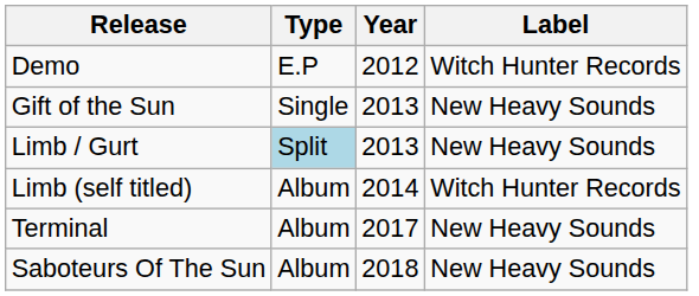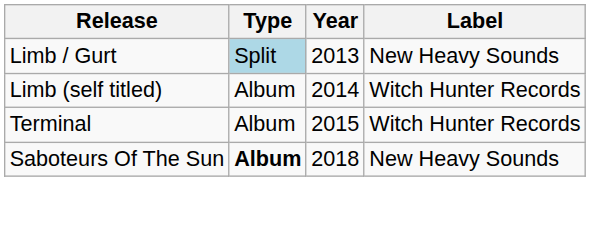- row: Demo | E.P | 2012 | Witch Hunter Records
- row: Gift of the Sun | Single | 2013 | New Heavy Sounds
Terminal | Year: 2017 -> 2015
Terminal | Label: New Heavy Sounds -> Witch Hunter Records
Saboteurs Of The Sun | Type: normal -> bold
